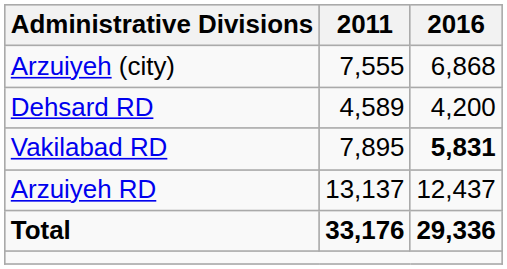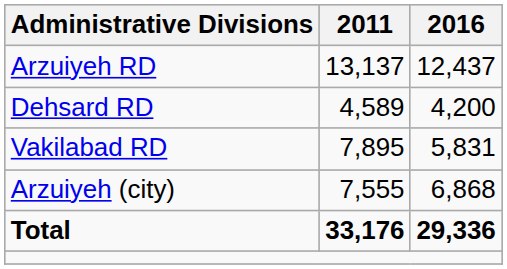rows swapped: Arzuiyeh RD <-> Arzuiyeh (city)
Vakilabad RD | 2016: bold -> normal
